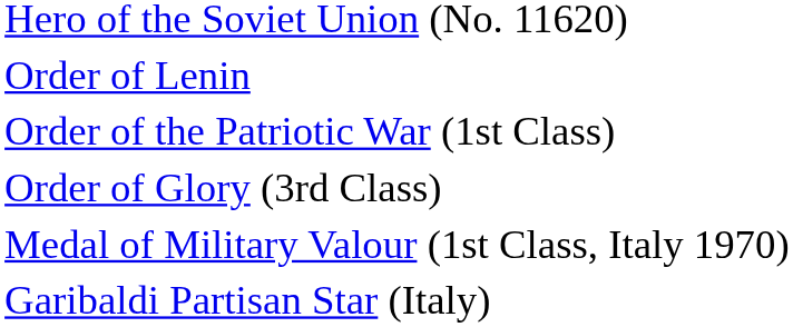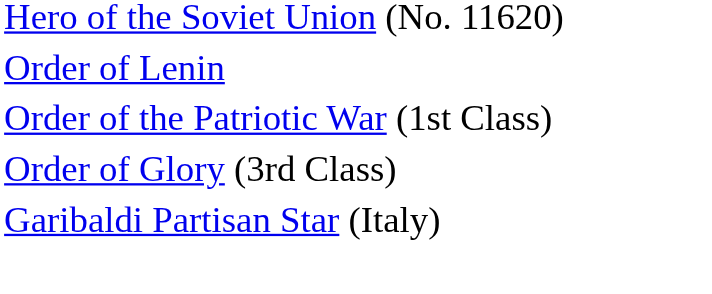- row: Medal of Military Valour (1st Class, Italy 1970)
